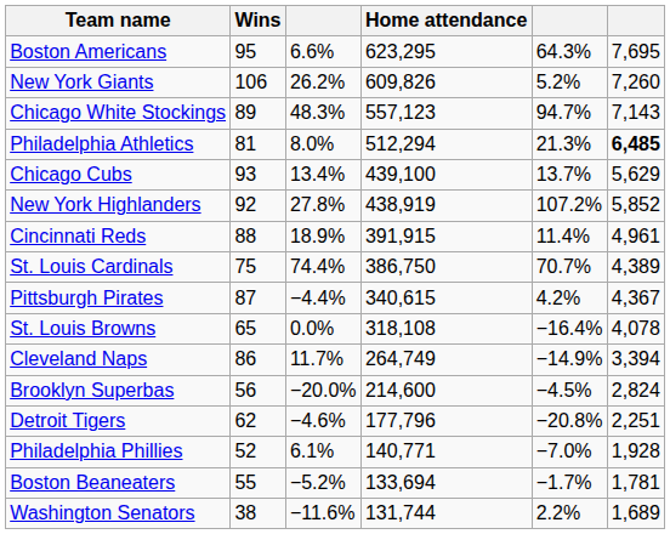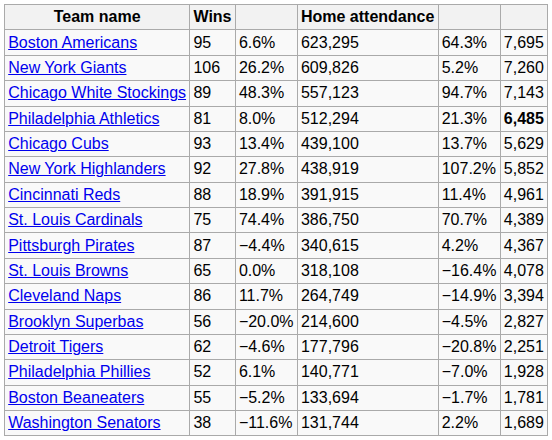Brooklyn Superbas | column 6: 2,824 -> 2,827
